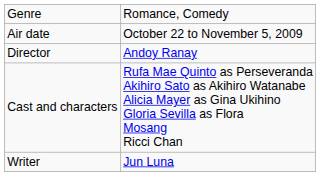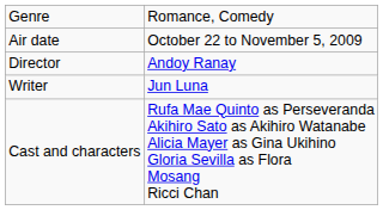rows swapped: Writer <-> Cast and characters
